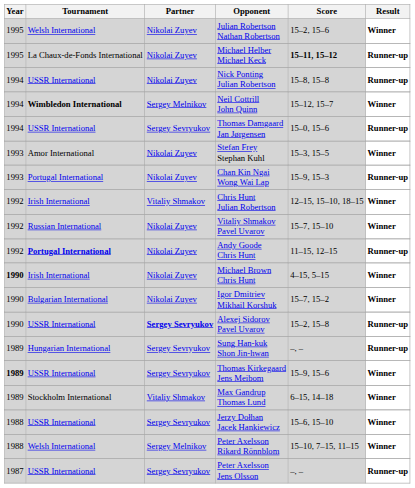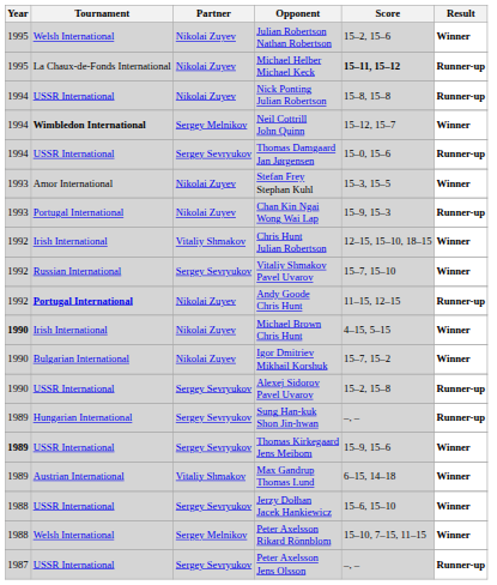Vitaliy Shmakov Pavel Uvarov | Partner: Nikolai Zuyev -> Sergey Sevryukov
Alexej Sidorov Pavel Uvarov | Partner: bold -> normal
Max Gandrup Thomas Lund | Tournament: Stockholm International -> Austrian International
